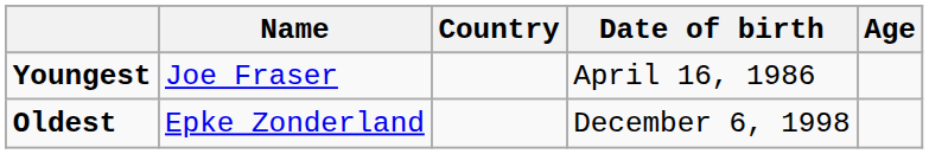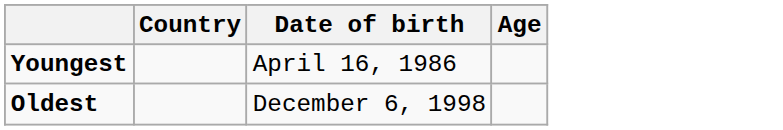- column: Name | Joe Fraser | Epke Zonderland
